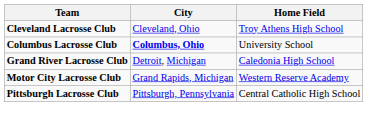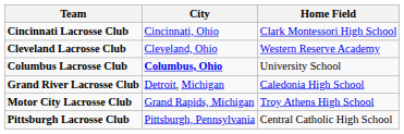+ row: Cincinnati Lacrosse Club | Cincinnati, Ohio | Clark Montessori High School
Cleveland Lacrosse Club | Home Field: Troy Athens High School -> Western Reserve Academy
Motor City Lacrosse Club | Home Field: Western Reserve Academy -> Troy Athens High School
